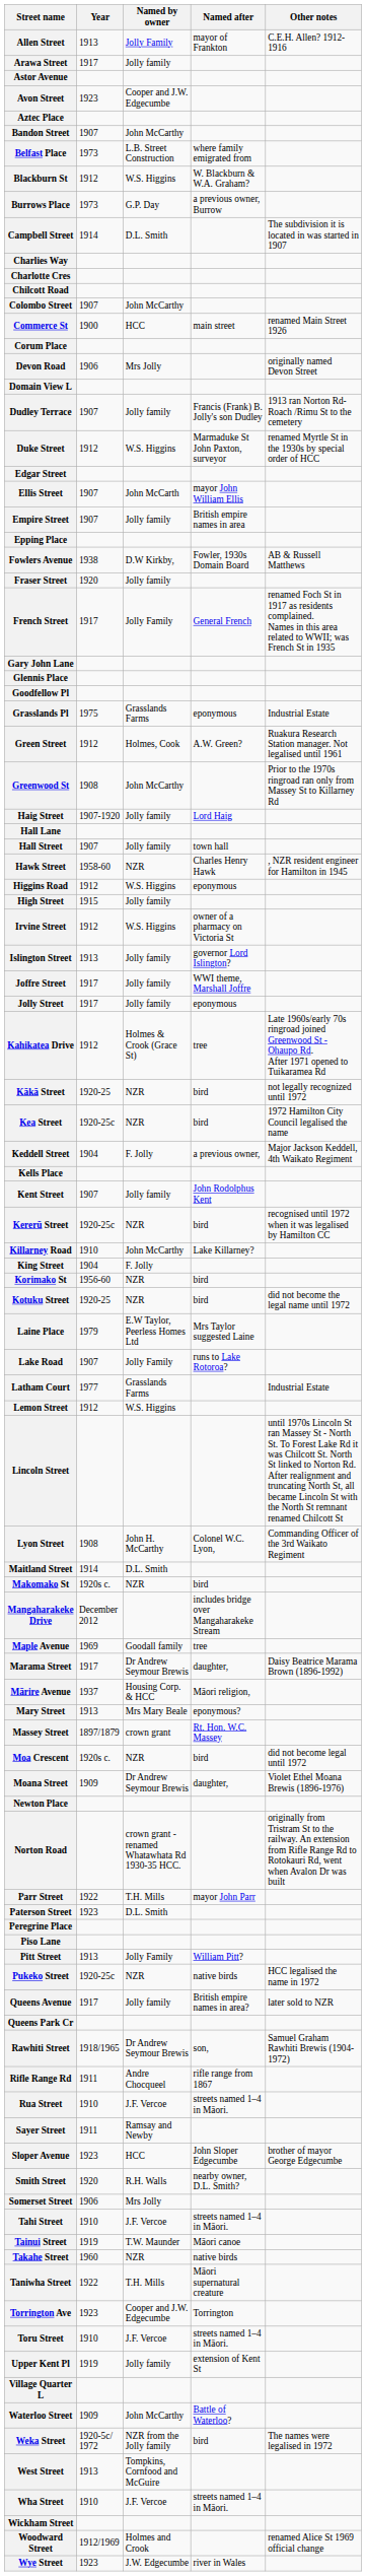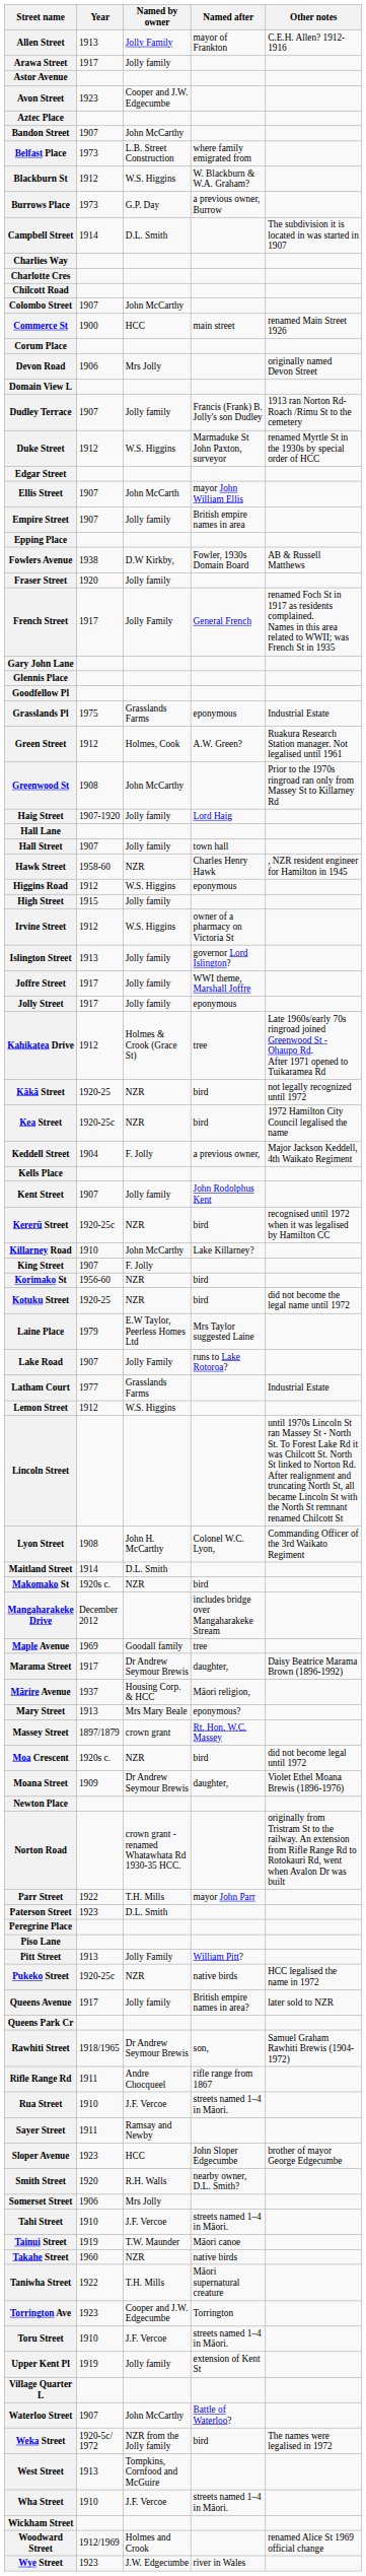King Street | Year: 1904 -> 1907
Waterloo Street | Year: 1909 -> 1907
